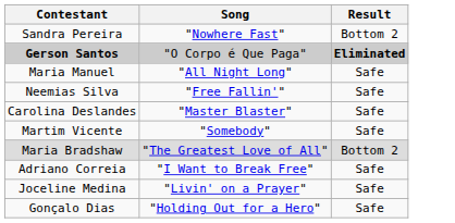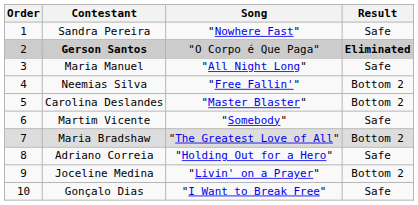+ column: Order | 1 | 2 | 3 | 4 | 5 | 6 | 7 | 8 | 9 | 10
Sandra Pereira | Result: Bottom 2 -> Safe
Neemias Silva | Result: Safe -> Bottom 2
Carolina Deslandes | Result: Safe -> Bottom 2
Adriano Correia | Song: "I Want to Break Free" -> "Holding Out for a Hero"
Joceline Medina | Result: Safe -> Bottom 2
Gonçalo Dias | Song: "Holding Out for a Hero" -> "I Want to Break Free"
